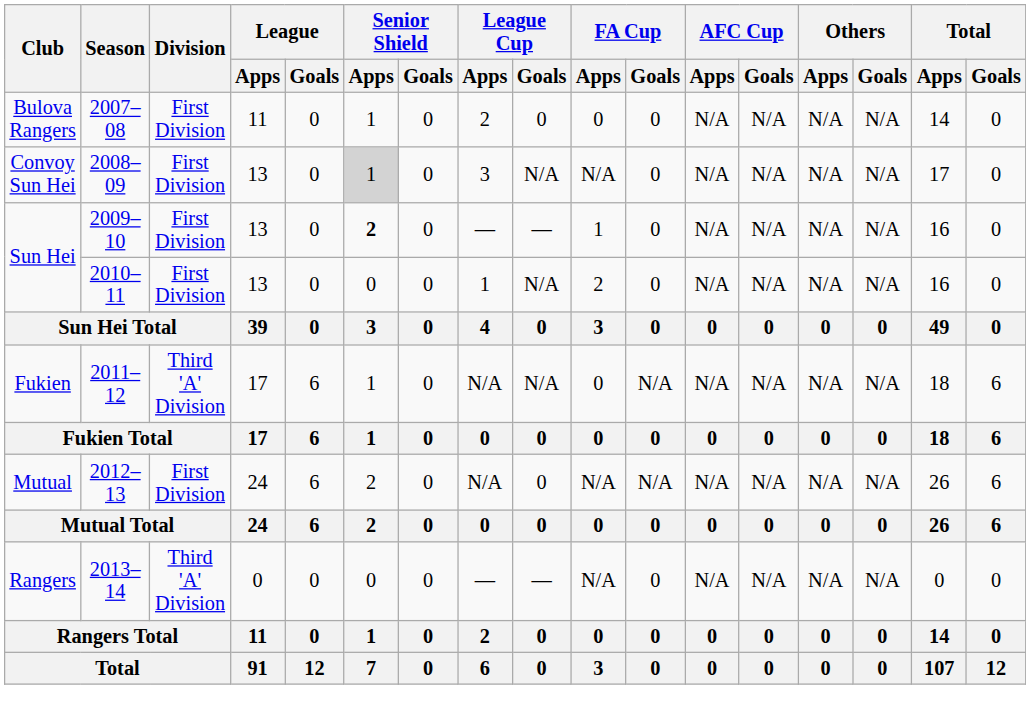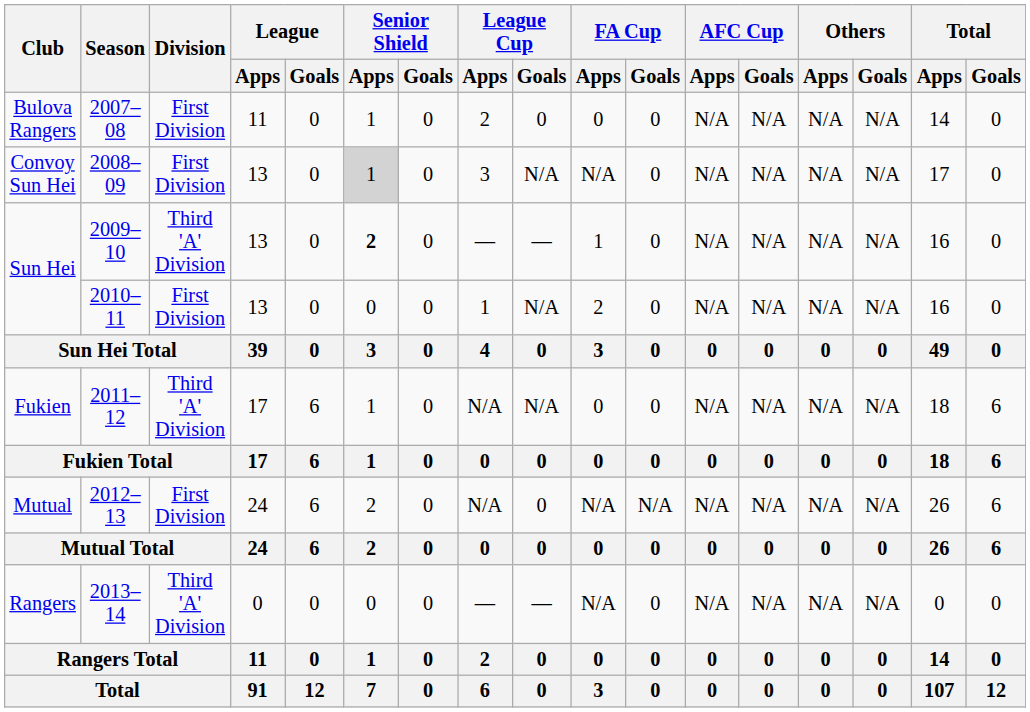2009–10 | Division: First Division -> Third 'A' Division
2011–12 | FA Cup / Goals: N/A -> 0
